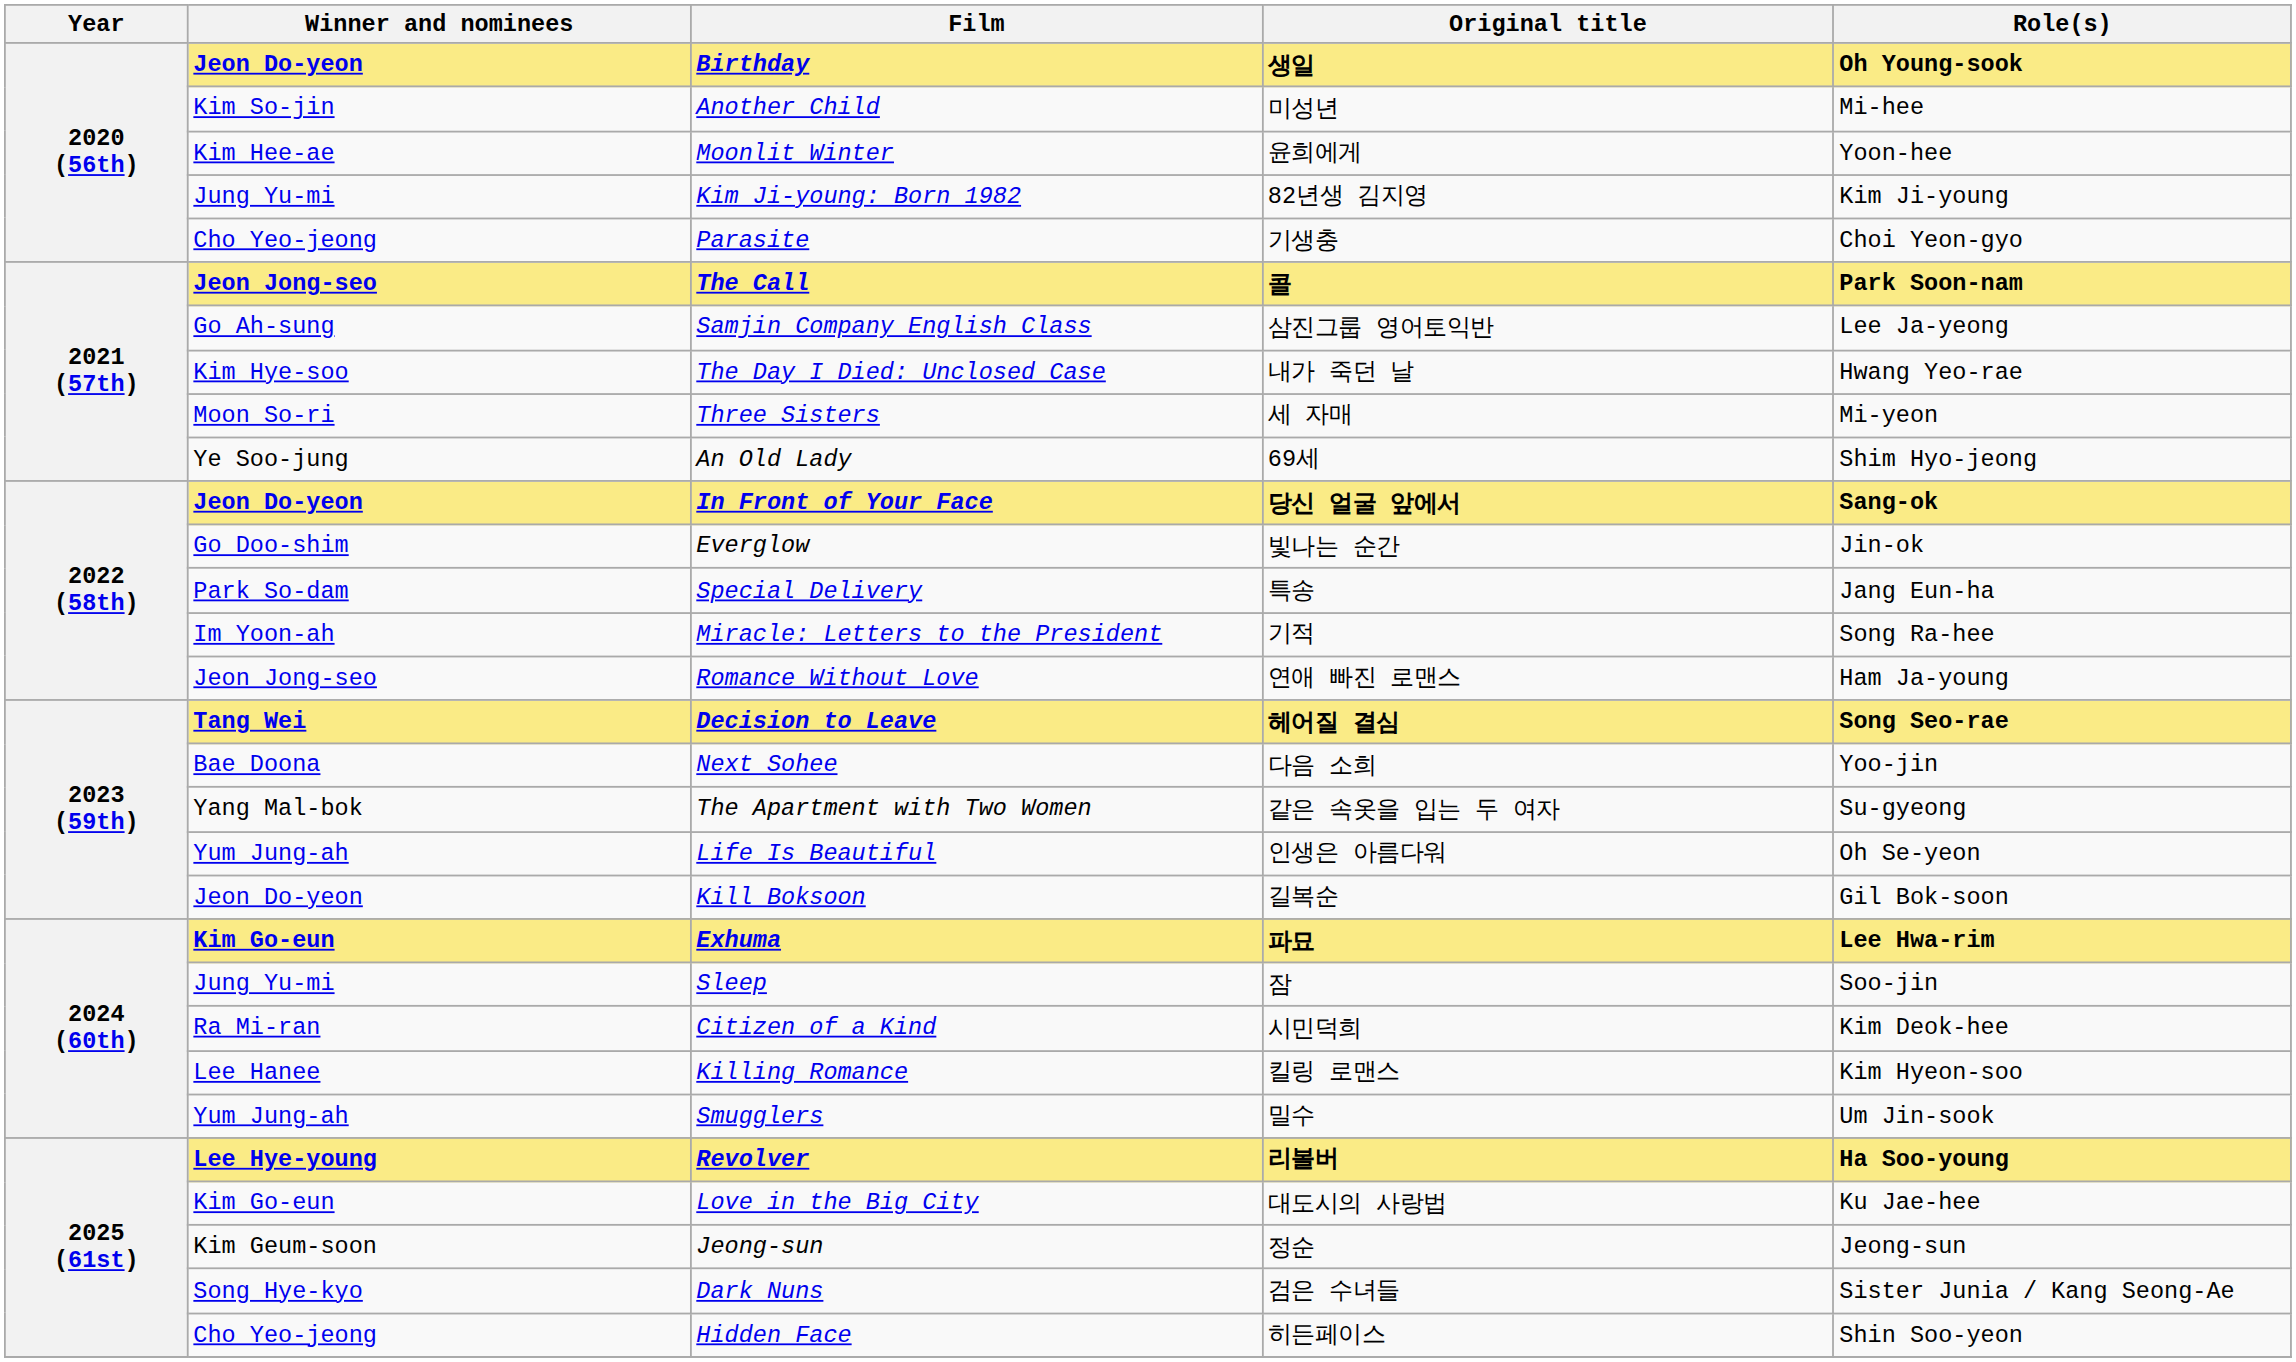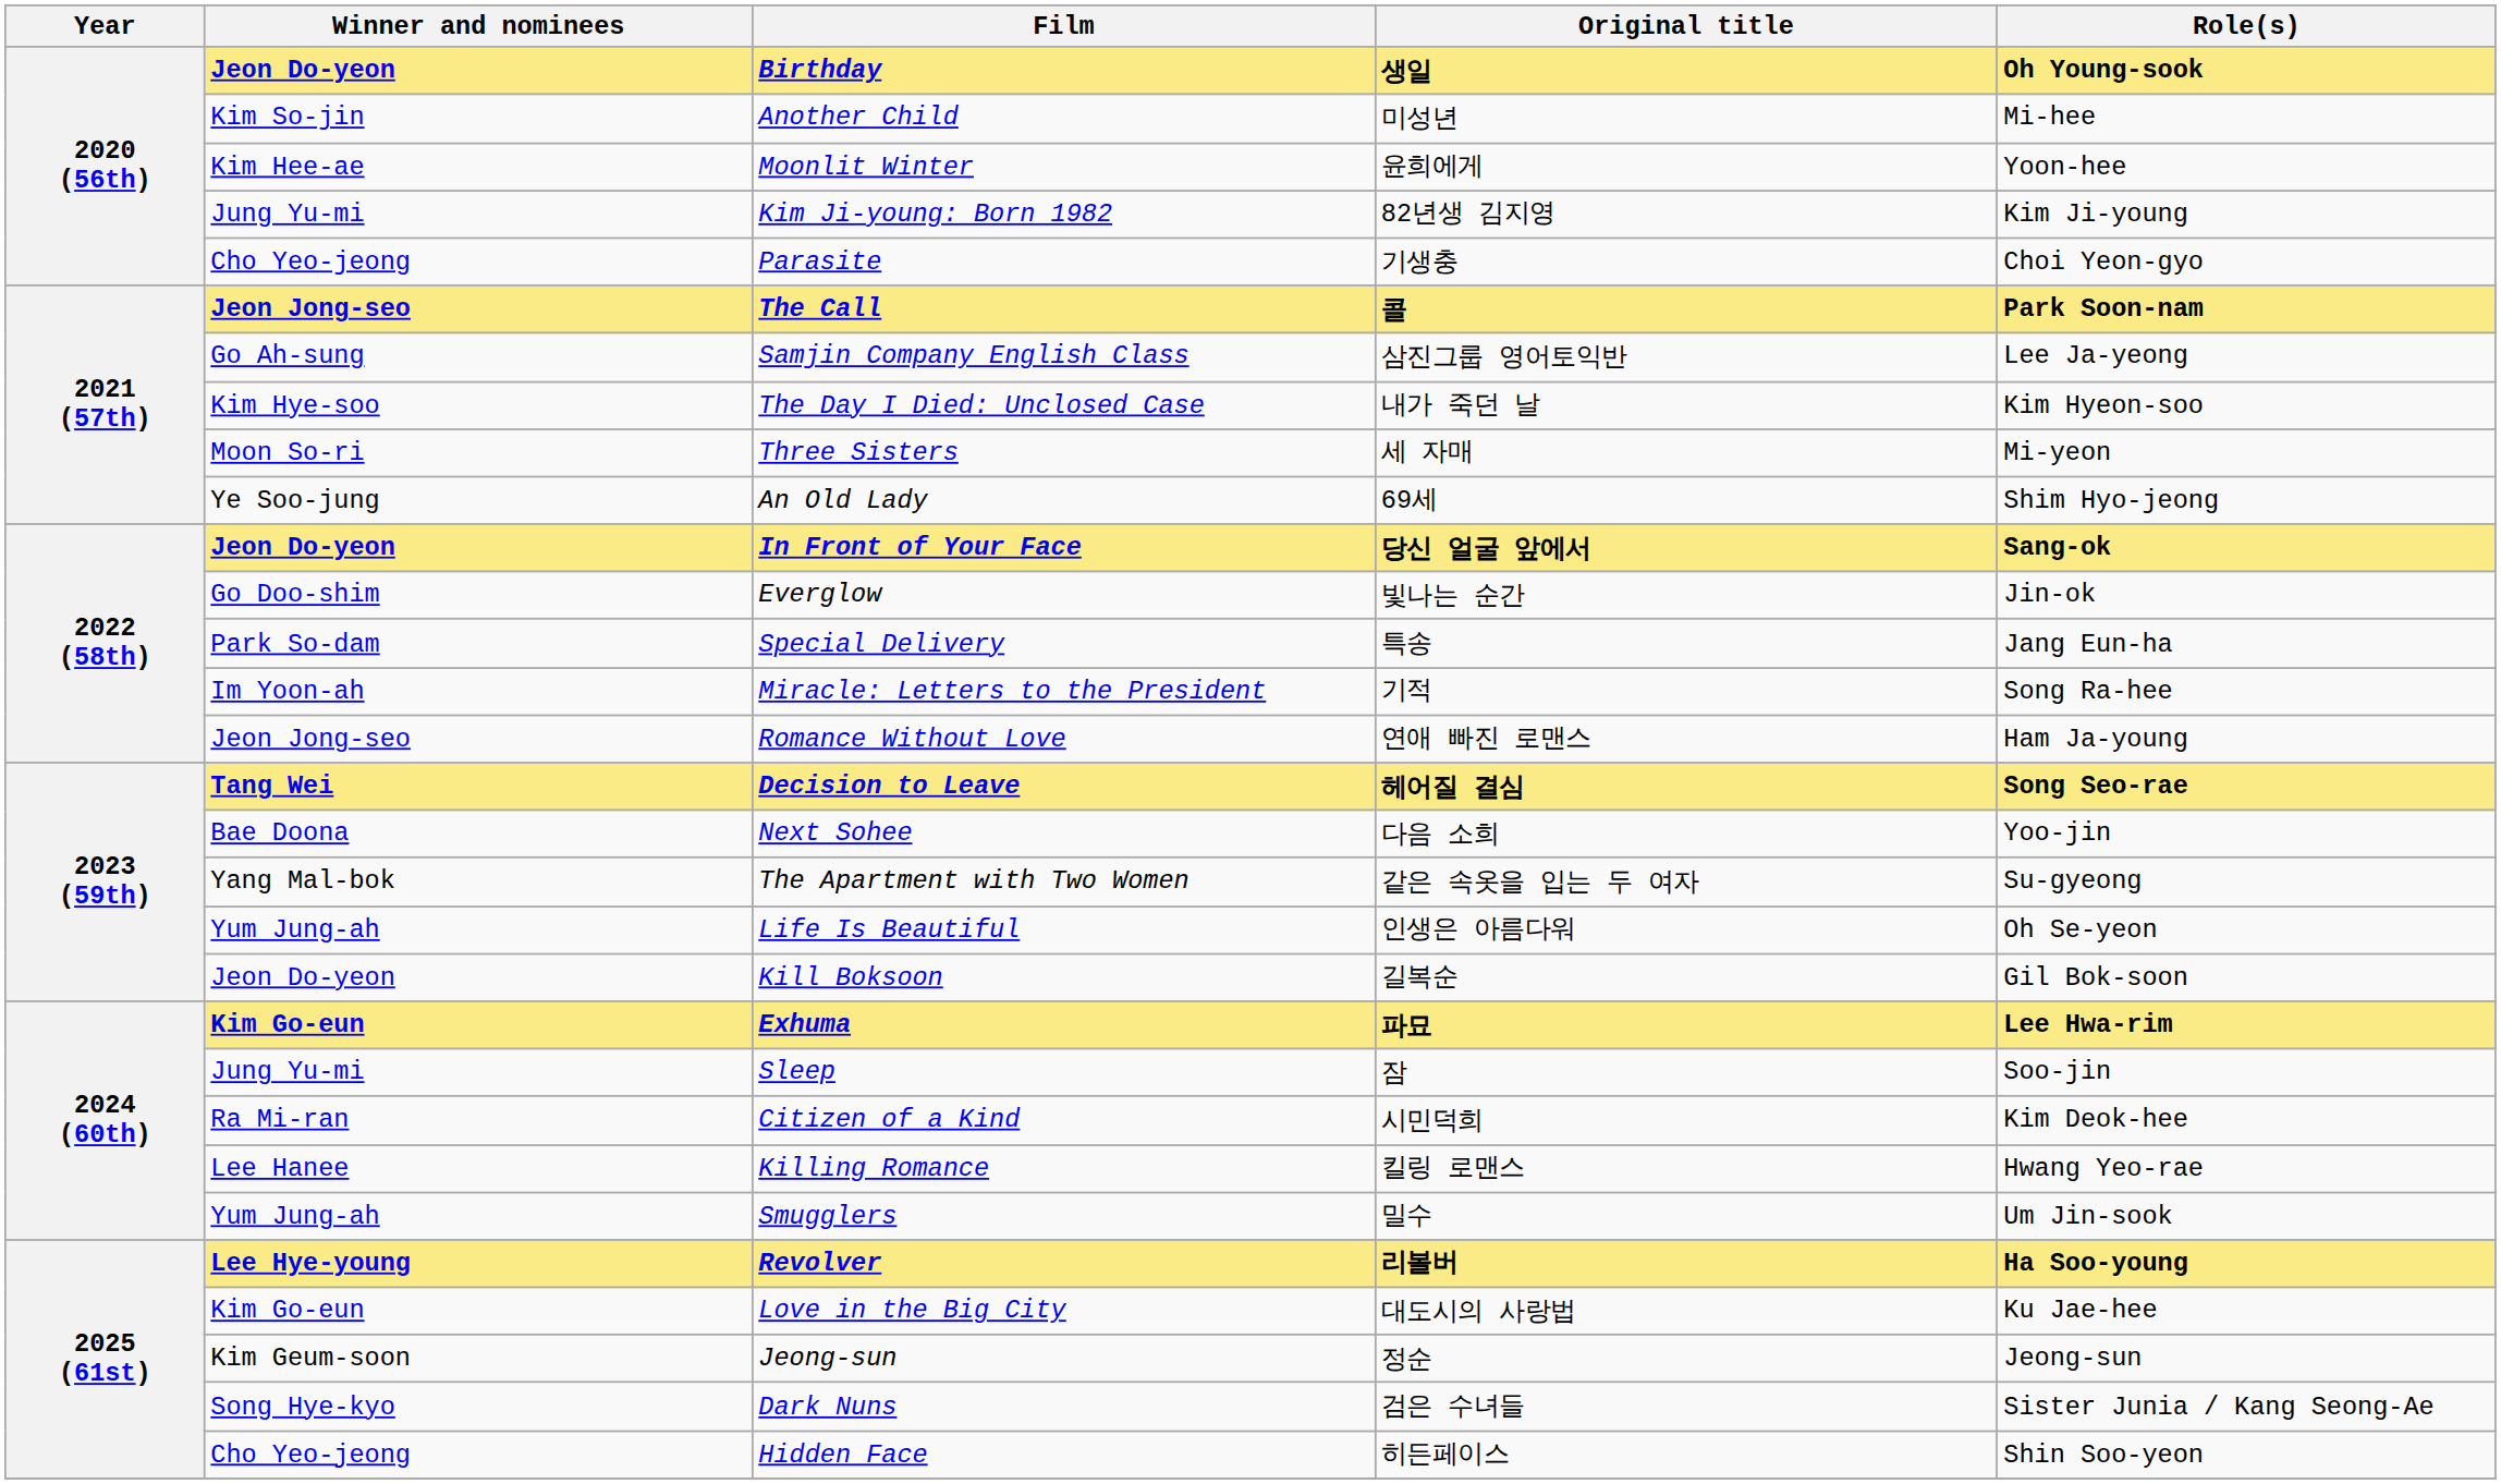The Day I Died: Unclosed Case | Role(s): Hwang Yeo-rae -> Kim Hyeon-soo
Killing Romance | Role(s): Kim Hyeon-soo -> Hwang Yeo-rae
